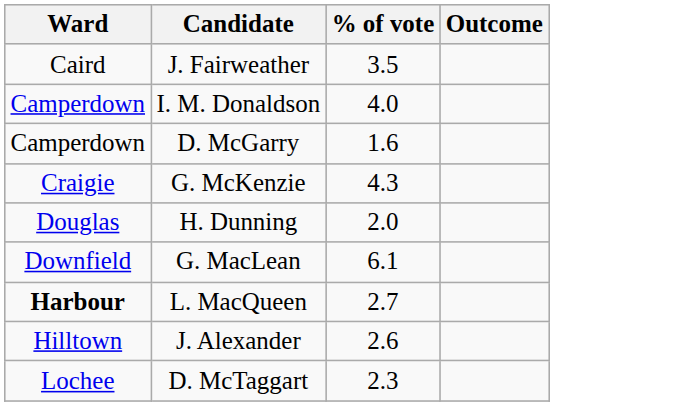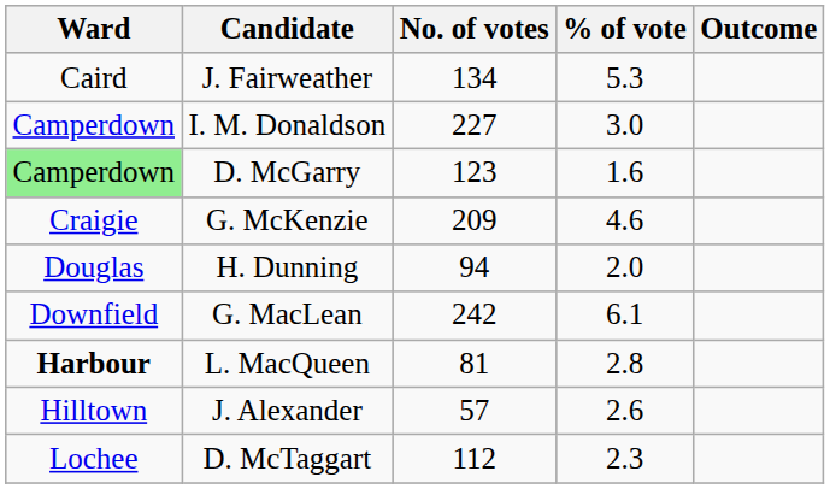+ column: No. of votes | 134 | 227 | 123 | 209 | 94 | 242 | 81 | 57 | 112
J. Fairweather | % of vote: 3.5 -> 5.3
I. M. Donaldson | % of vote: 4.0 -> 3.0
D. McGarry | Ward: no background -> lightgreen background
G. McKenzie | % of vote: 4.3 -> 4.6
L. MacQueen | % of vote: 2.7 -> 2.8
